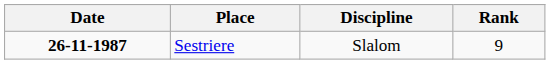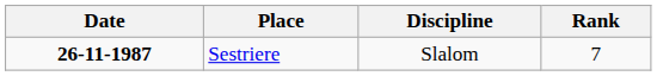Sestriere | Rank: 9 -> 7
